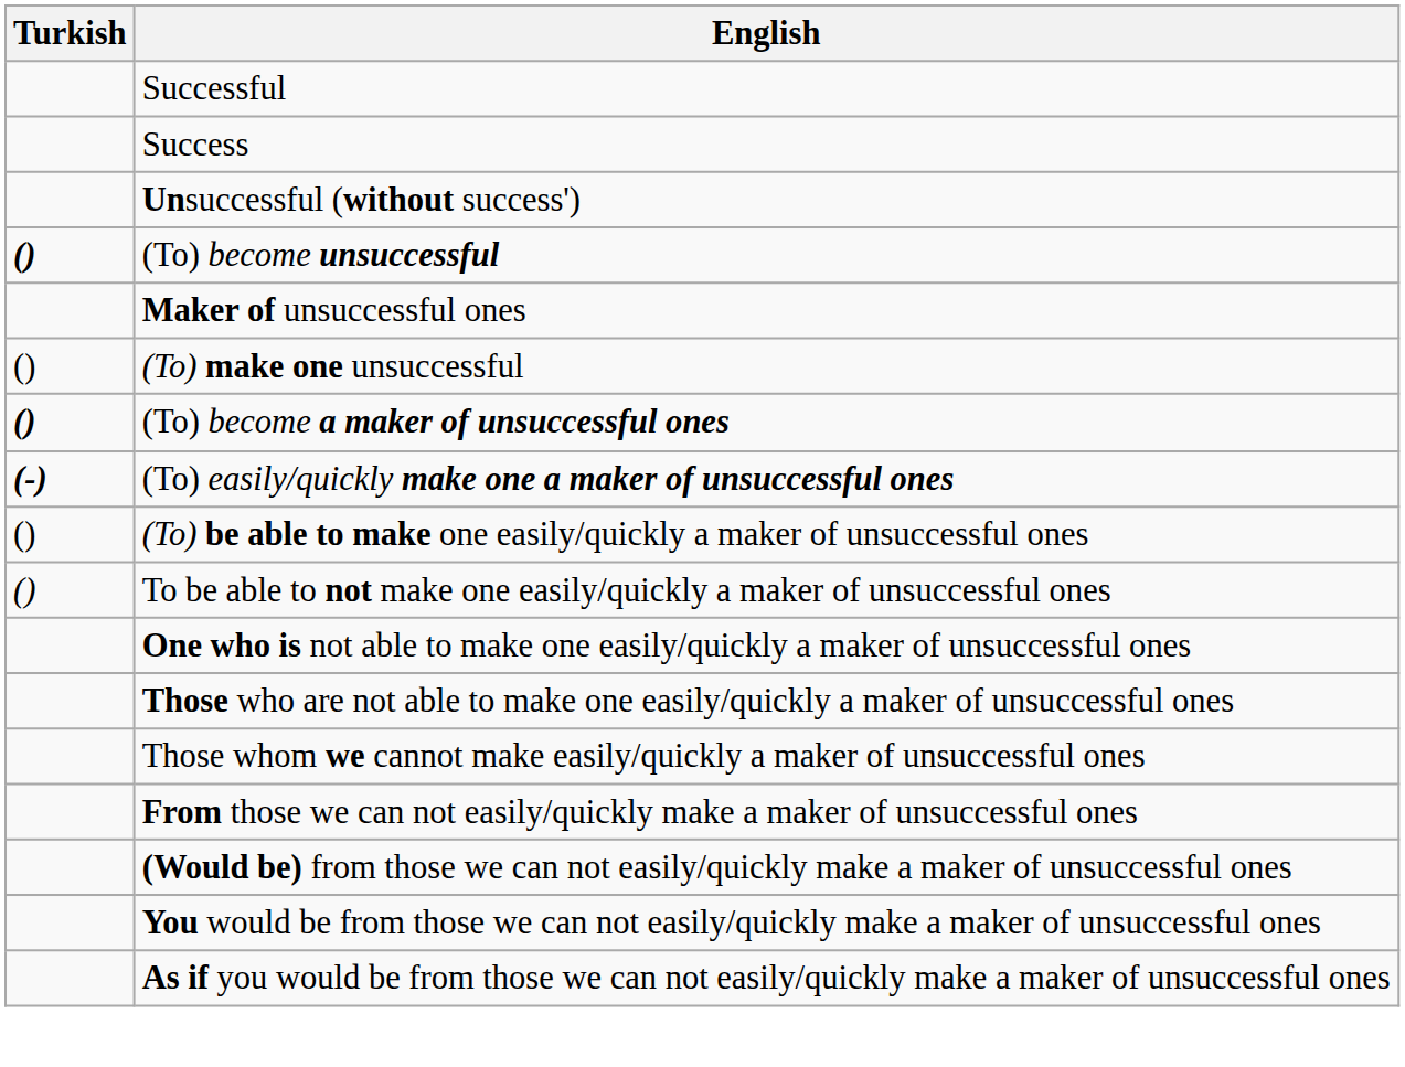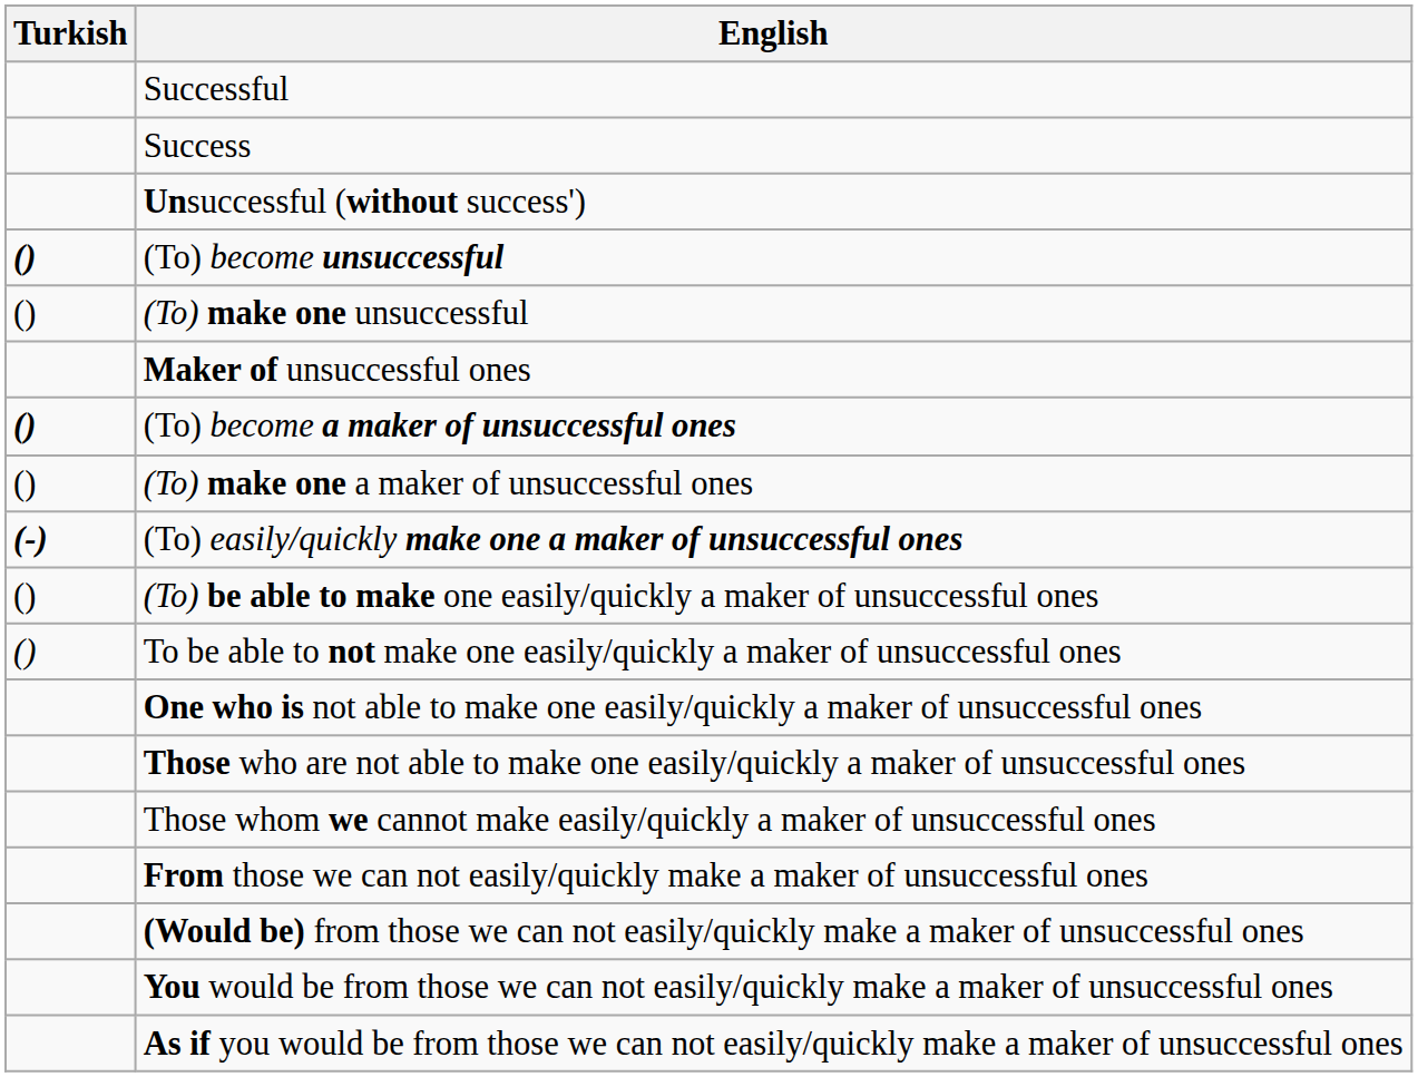rows swapped: (To) make one unsuccessful <-> Maker of unsuccessful ones
+ row: () | (To) make one a maker of unsuccessful ones
